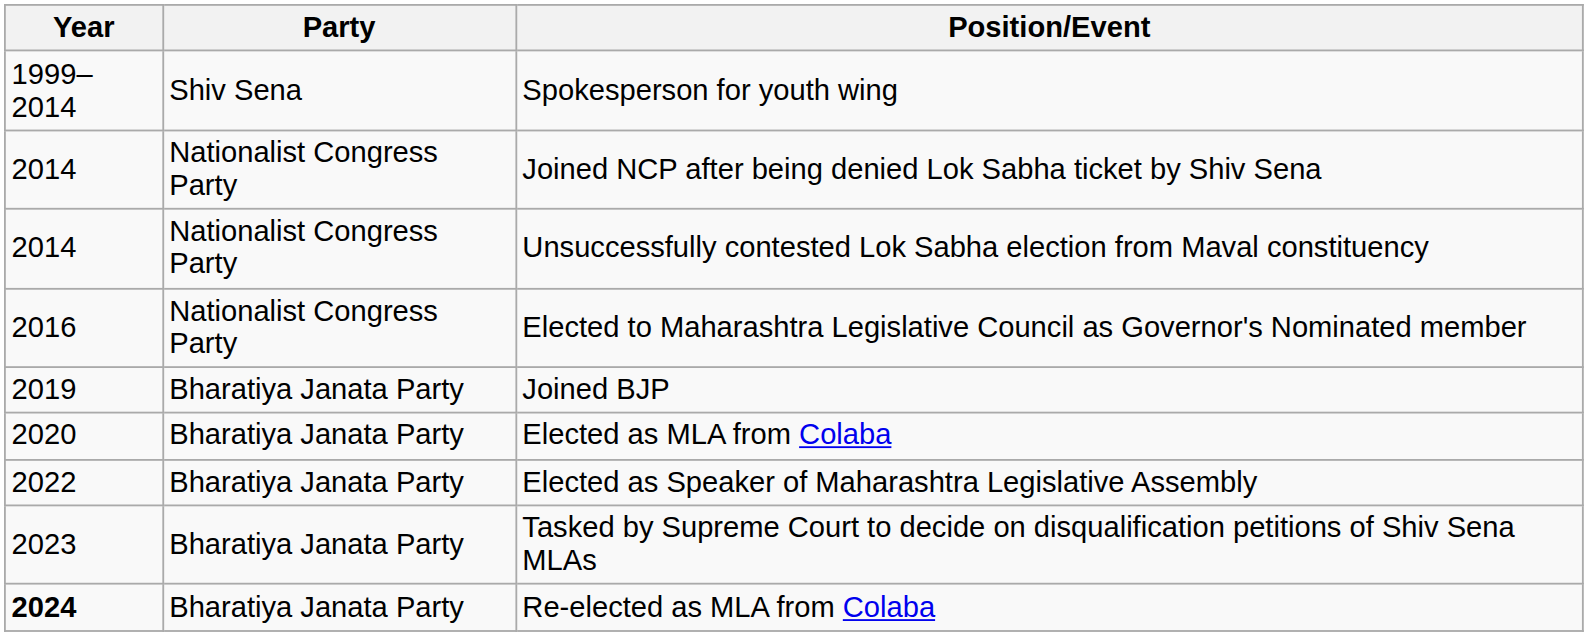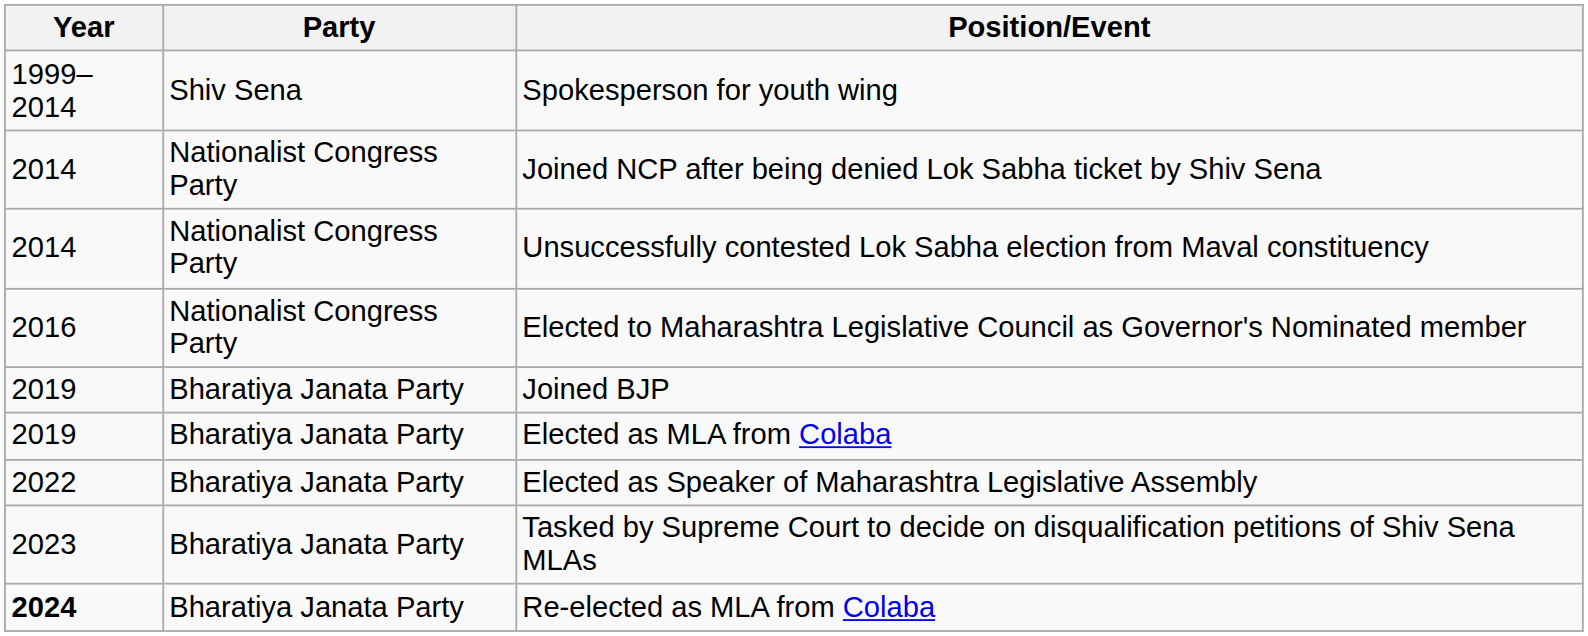Elected as MLA from Colaba | Year: 2020 -> 2019
